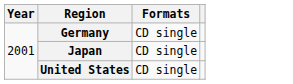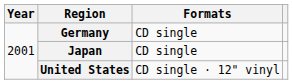United States | Formats: CD single -> CD single · 12" vinyl
